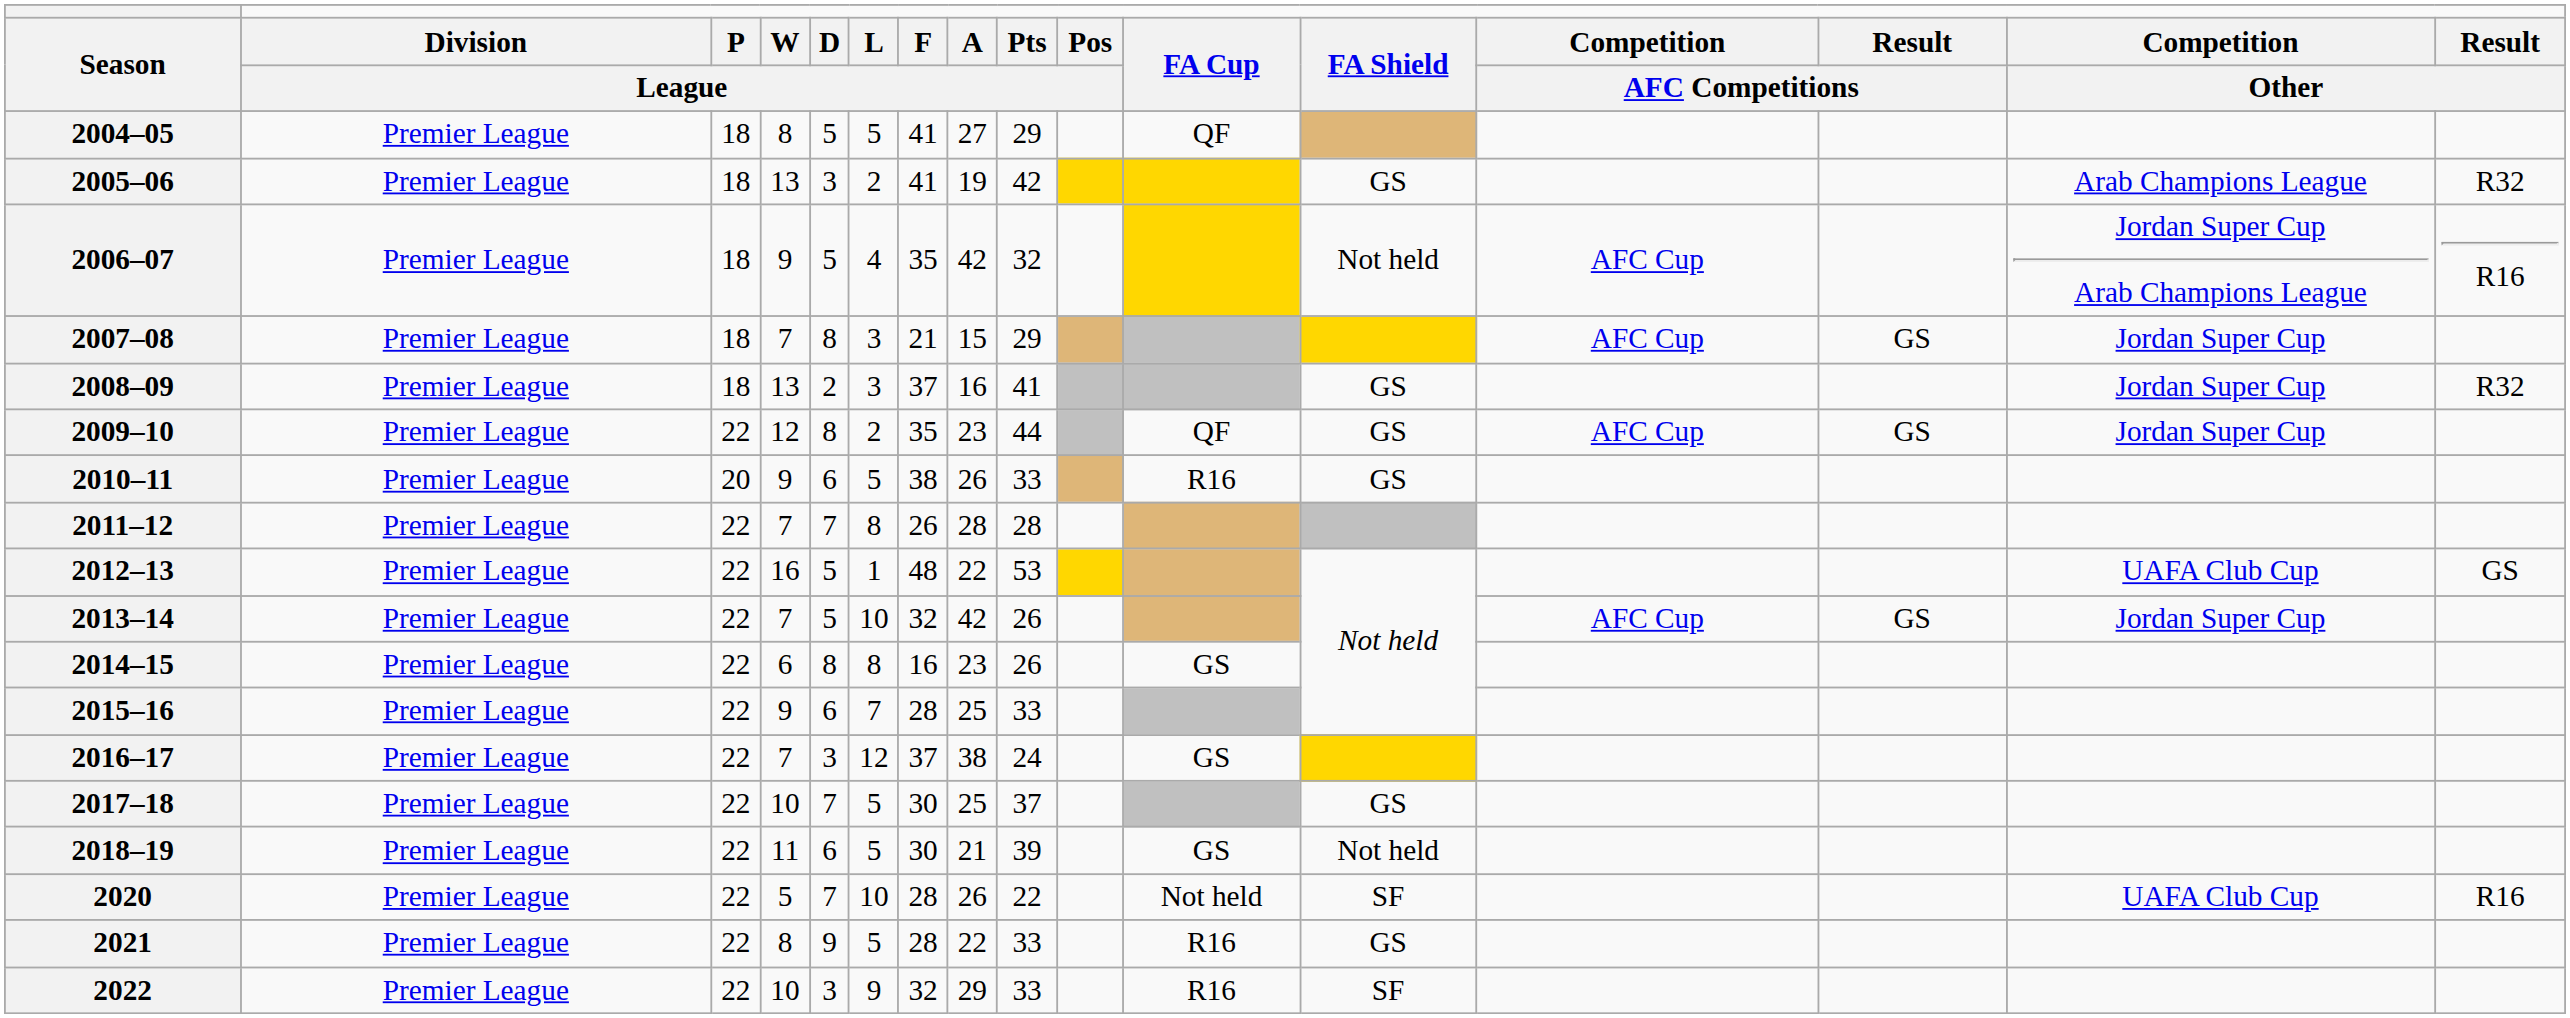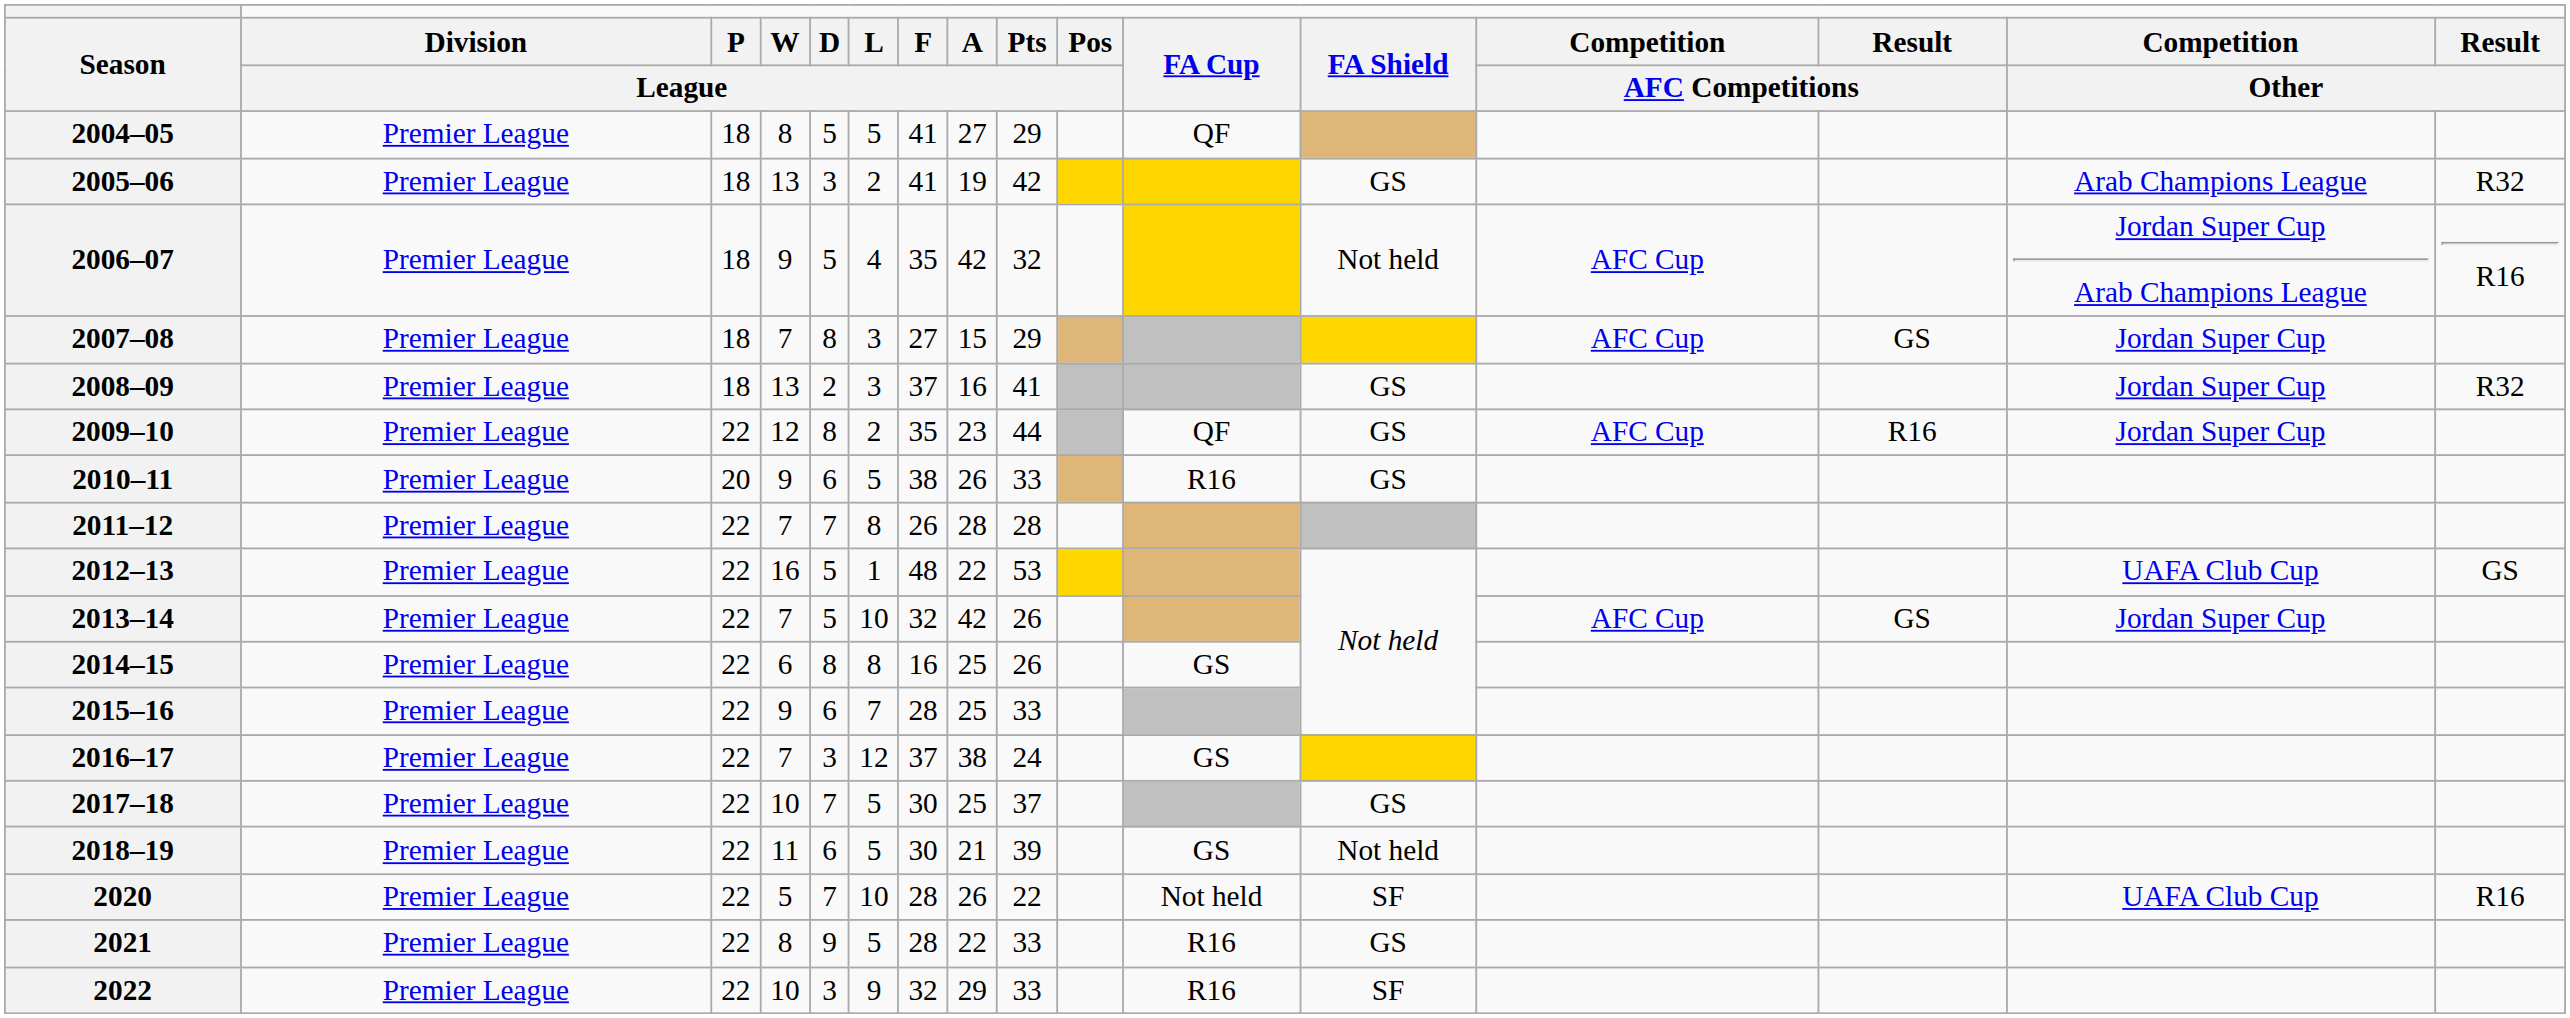2007–08 | F / League: 21 -> 27
2009–10 | Result / AFC Competitions: GS -> R16
2014–15 | A / League: 23 -> 25
